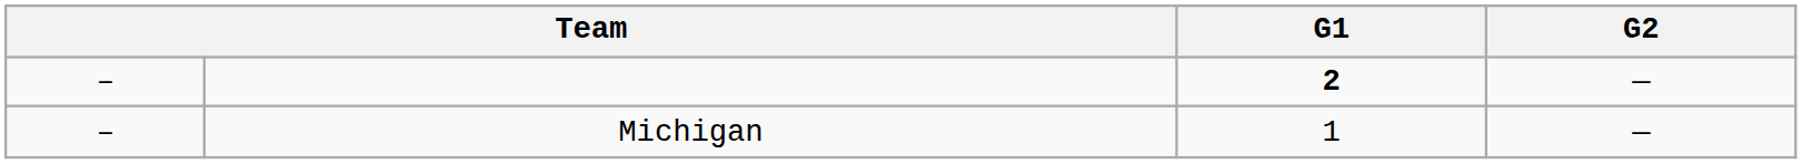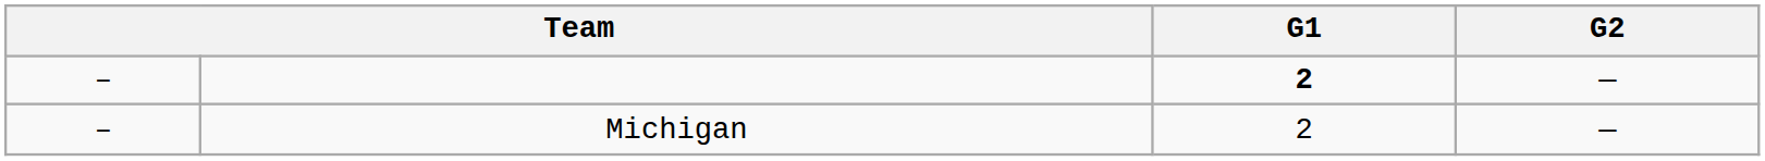Michigan | G1: 1 -> 2
